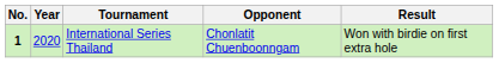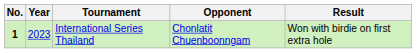International Series Thailand | Year: 2020 -> 2023
